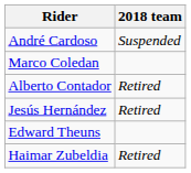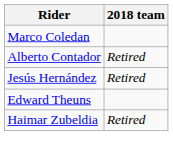- row: André Cardoso | Suspended
